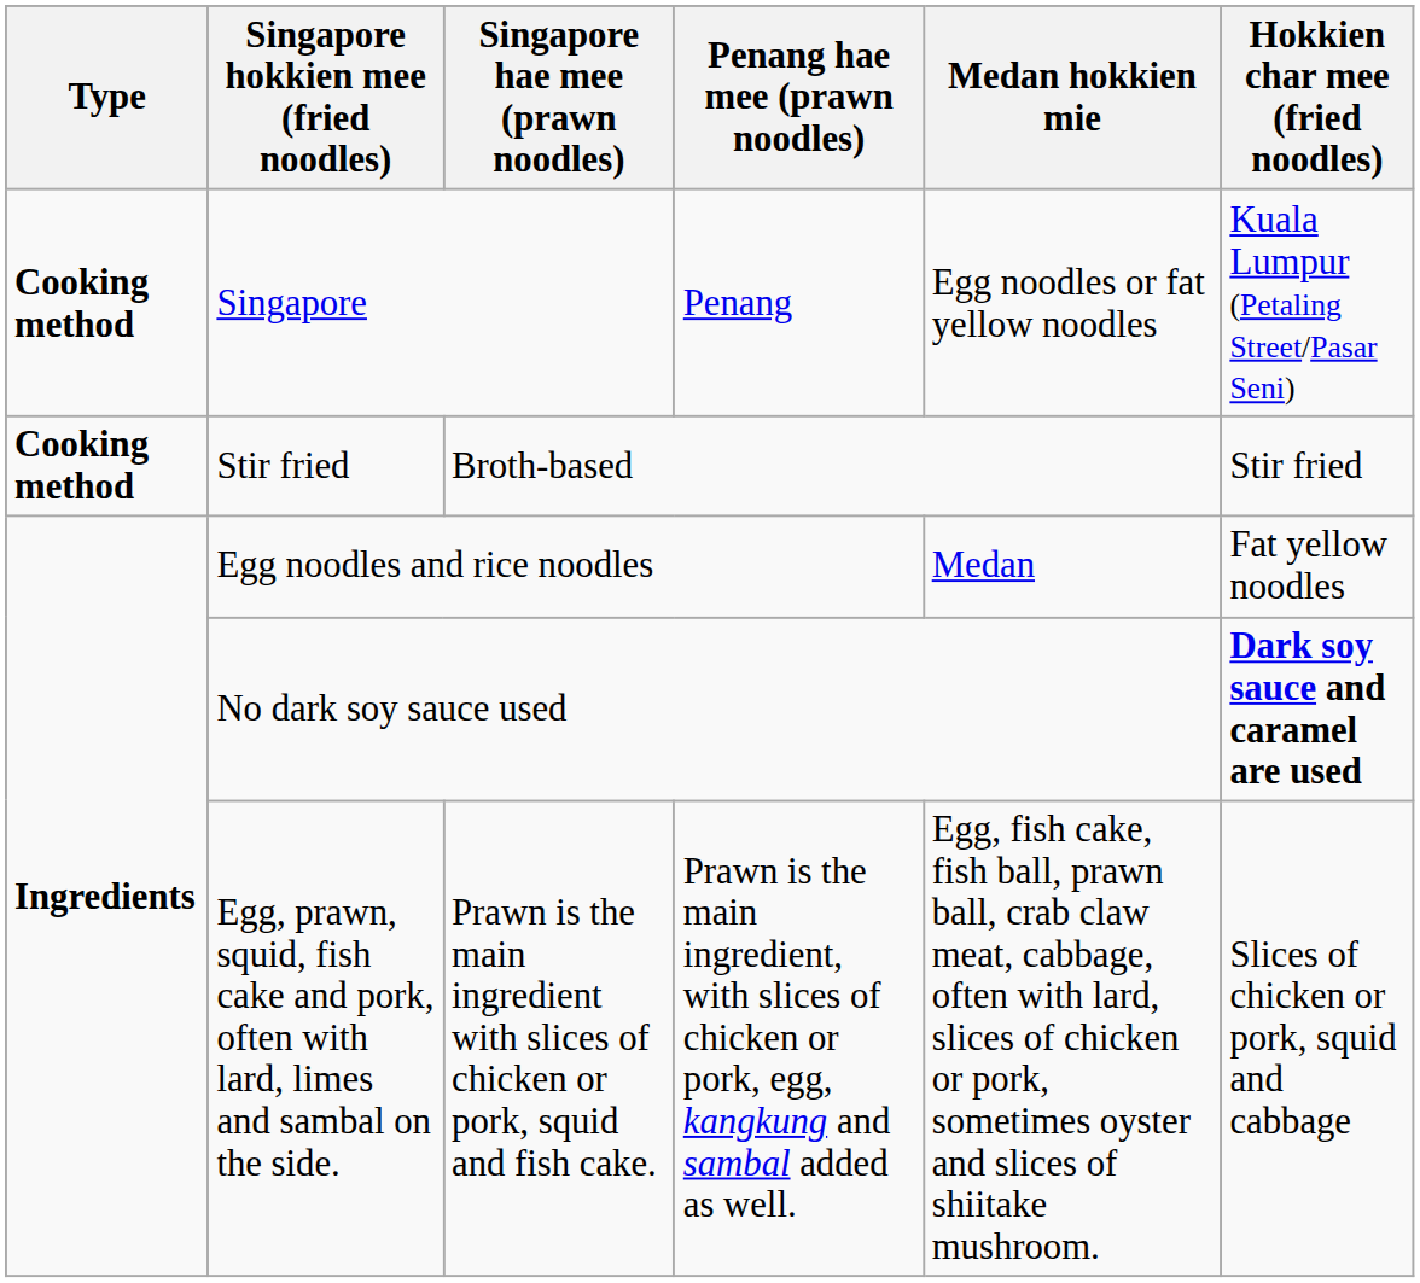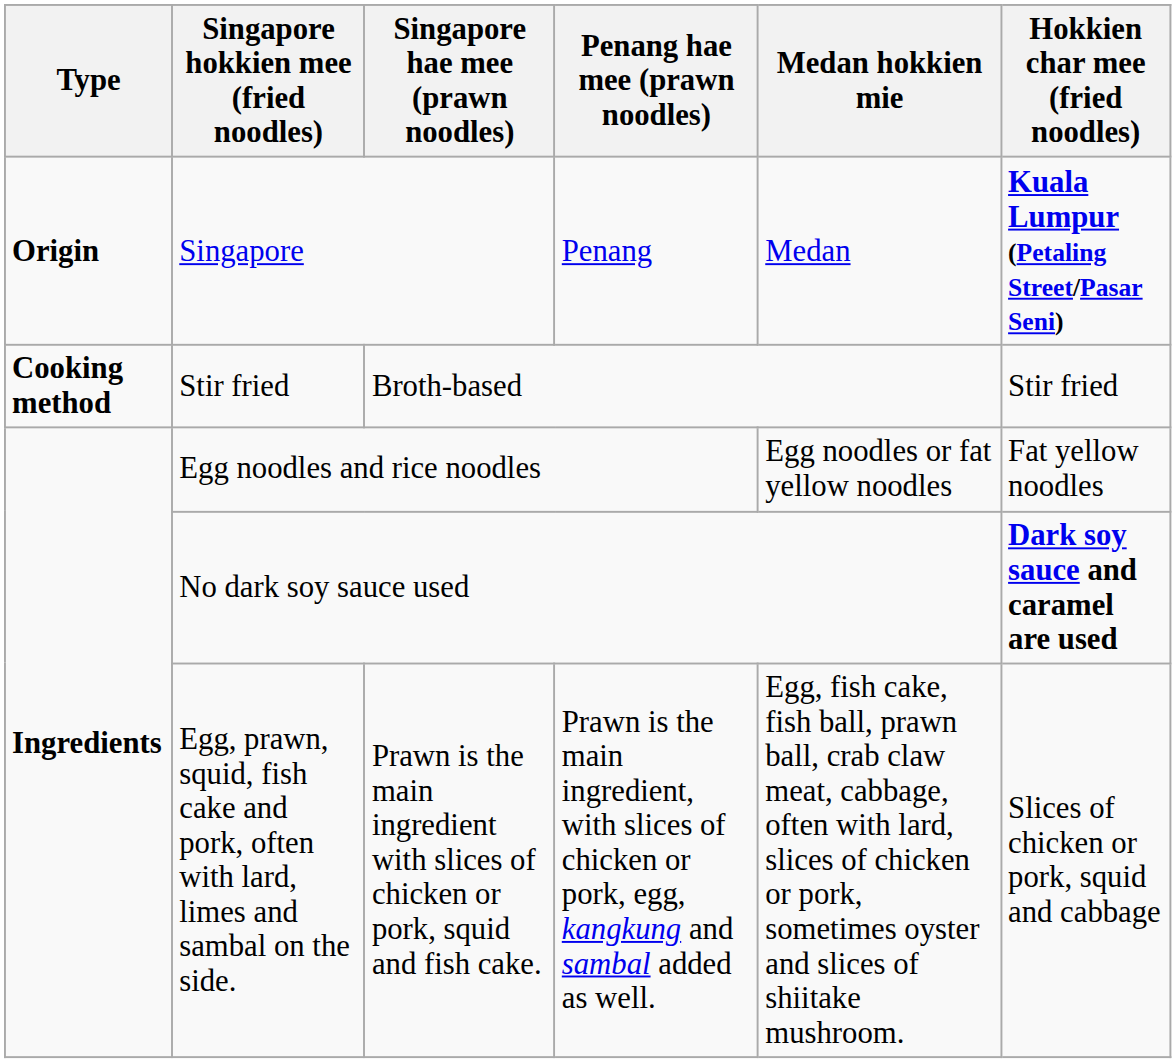Singapore | Type: Cooking method -> Origin
Singapore | Medan hokkien mie: Egg noodles or fat yellow noodles -> Medan
Singapore | Hokkien char mee (fried noodles): normal -> bold
Egg noodles and rice noodles | Medan hokkien mie: Medan -> Egg noodles or fat yellow noodles
